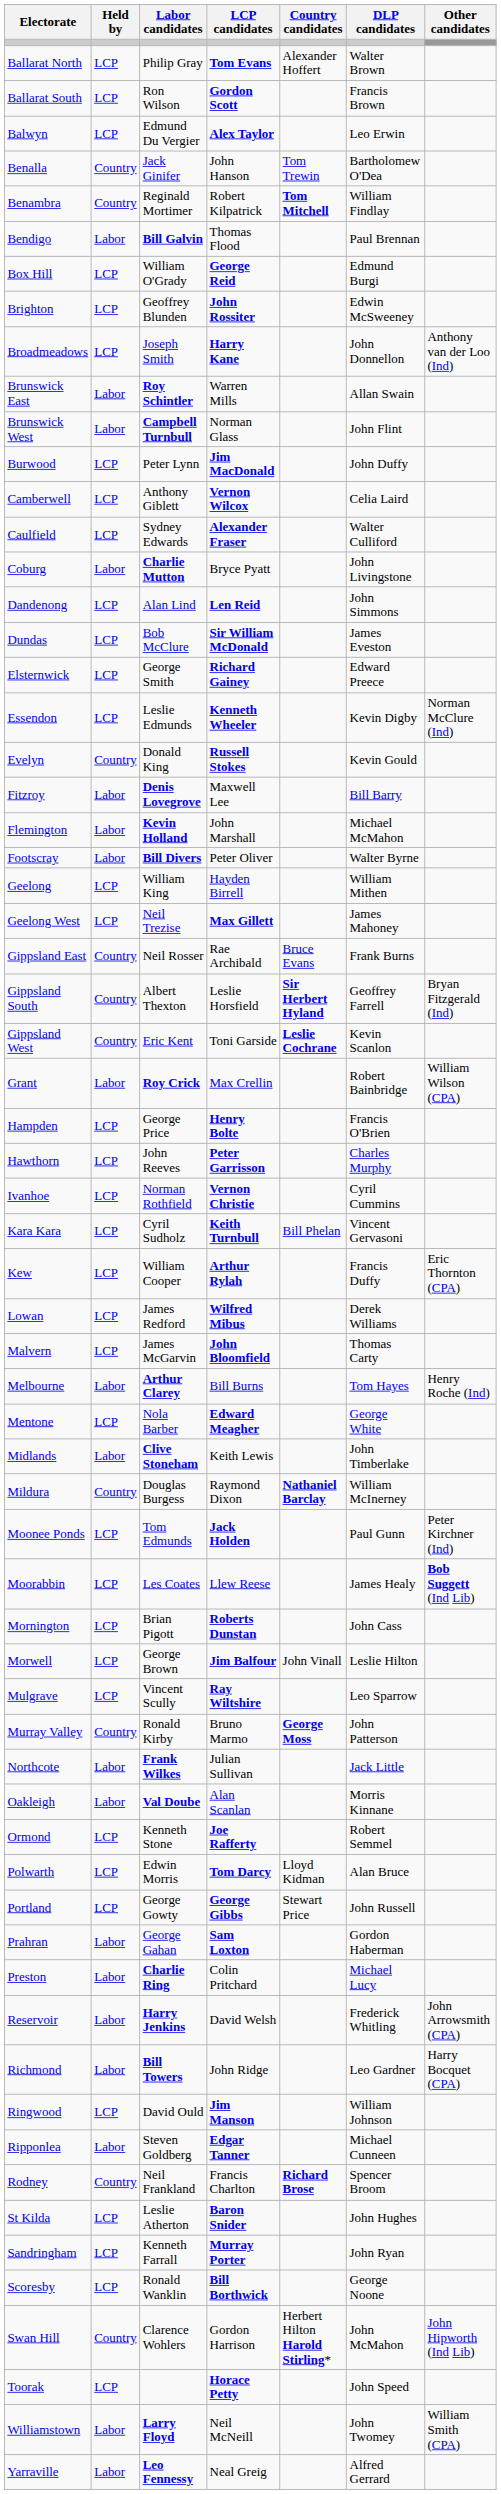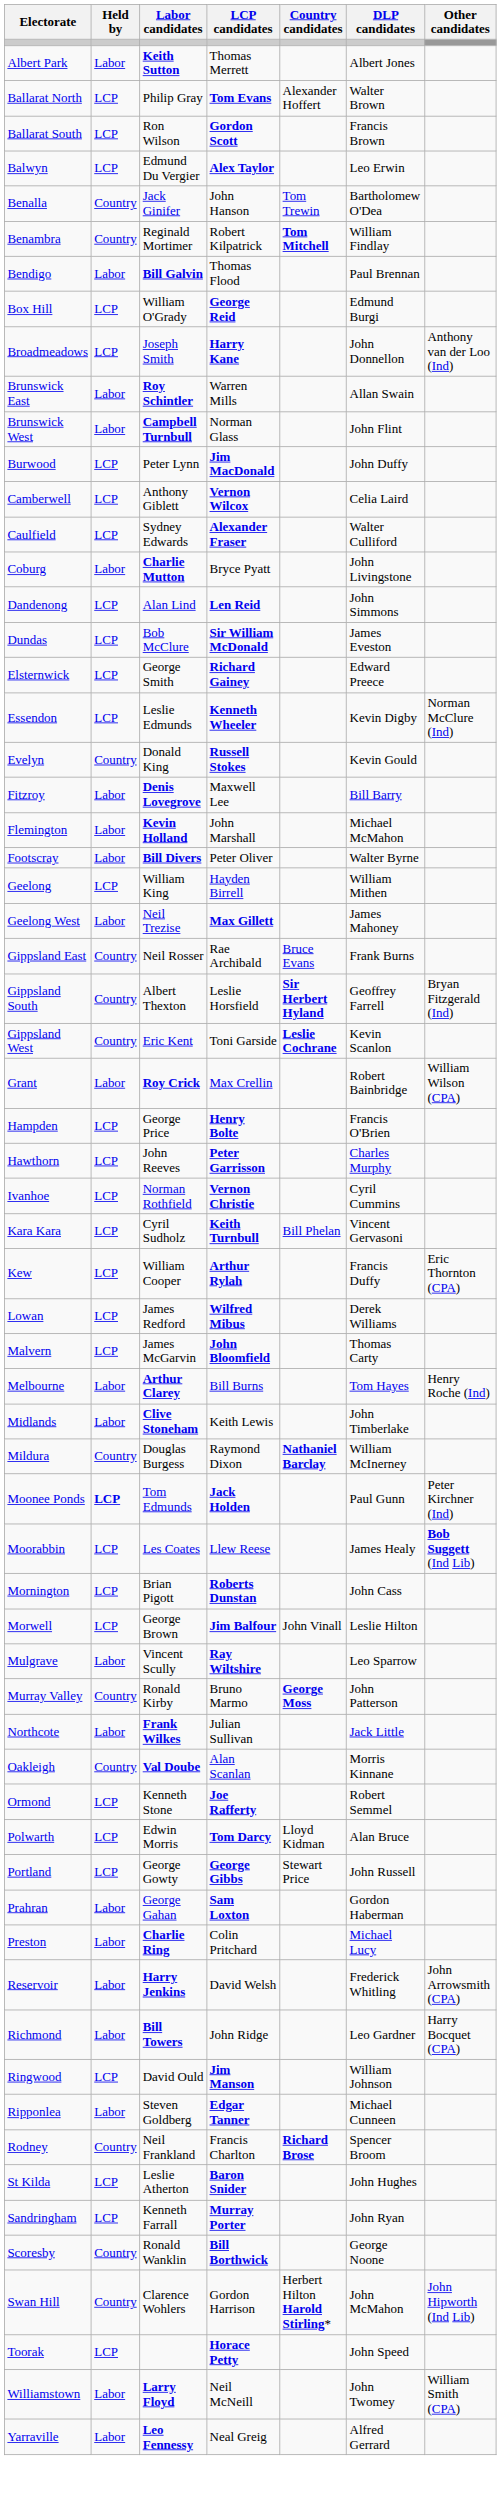+ row: Albert Park | Labor | Keith Sutton | Thomas Merrett | Albert Jones
- row: Brighton | LCP | Geoffrey Blunden | John Rossiter | Edwin McSweeney
Geelong West | Held by: LCP -> Labor
- row: Mentone | LCP | Nola Barber | Edward Meagher | George White
Moonee Ponds | Held by: normal -> bold
Mulgrave | Held by: LCP -> Labor
Oakleigh | Held by: Labor -> Country
Scoresby | Held by: LCP -> Country
